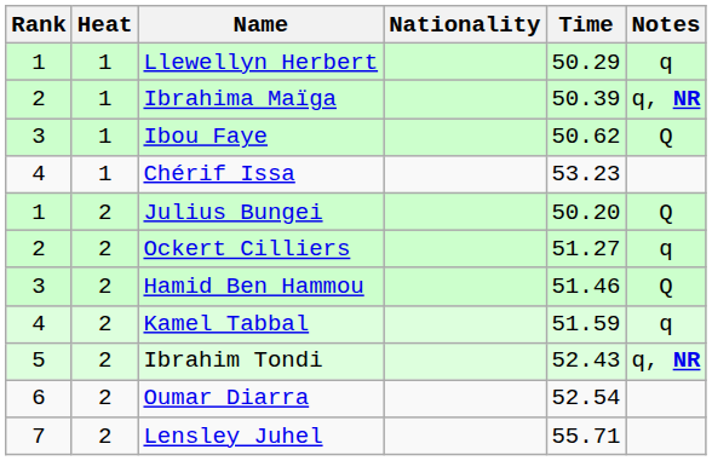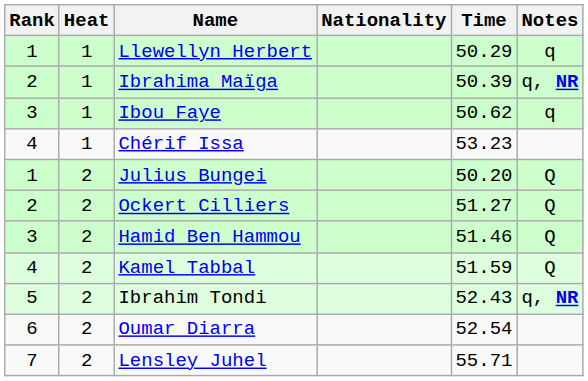Ibou Faye | Notes: Q -> q
Ockert Cilliers | Notes: q -> Q
Kamel Tabbal | Notes: q -> Q
